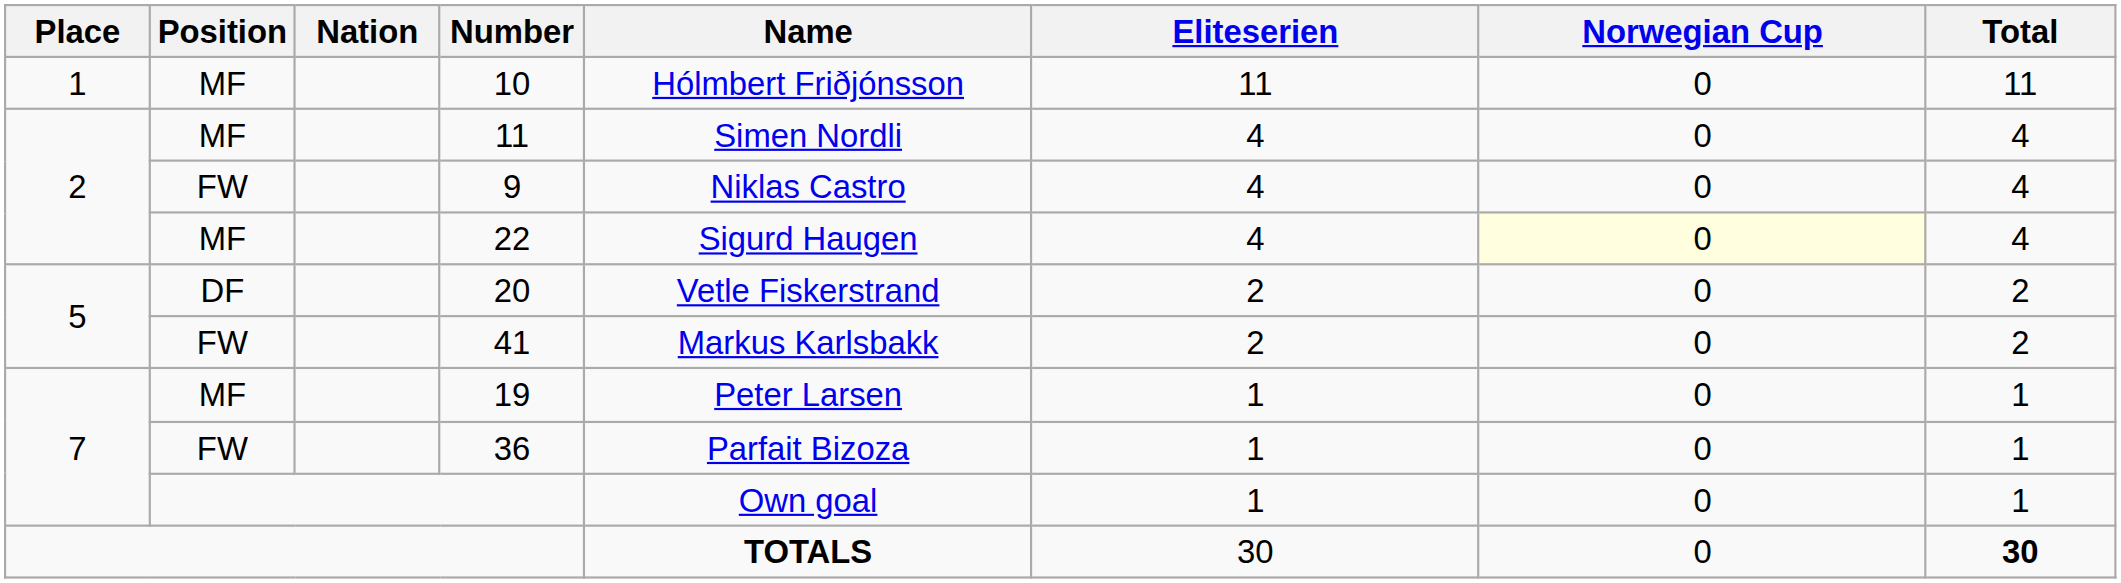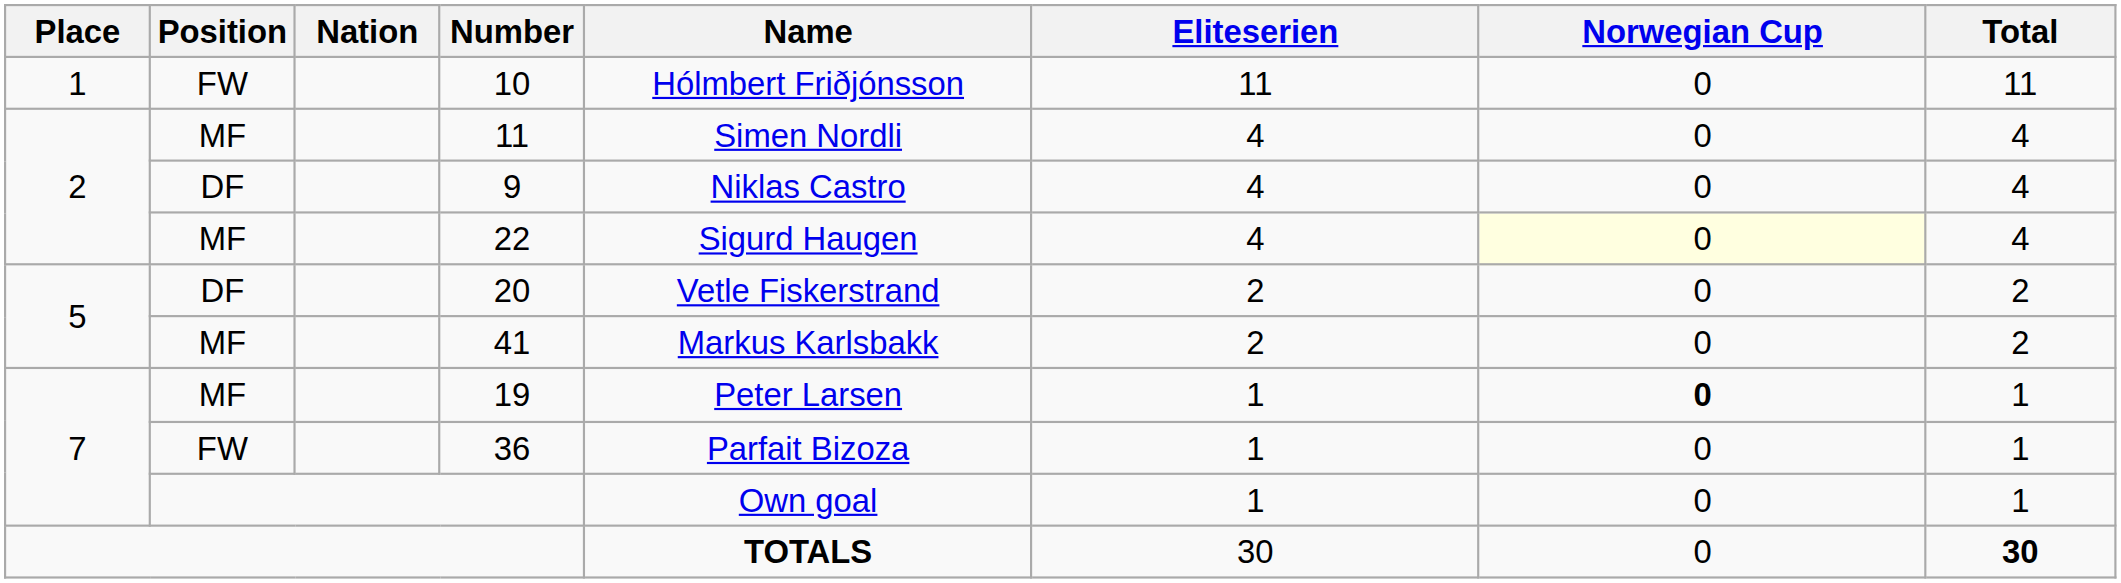10 | Position: MF -> FW
9 | Position: FW -> DF
41 | Position: FW -> MF
19 | Norwegian Cup: normal -> bold
